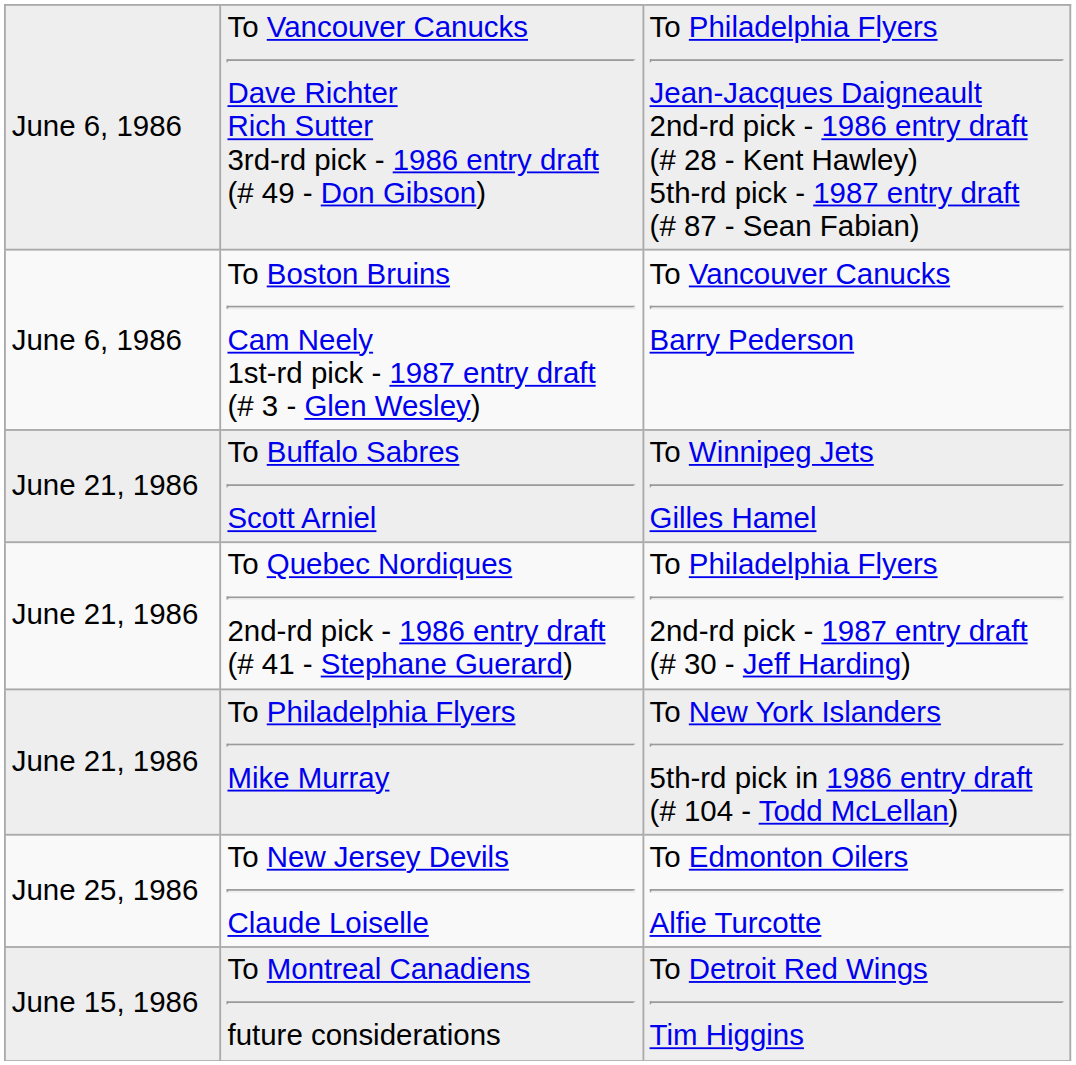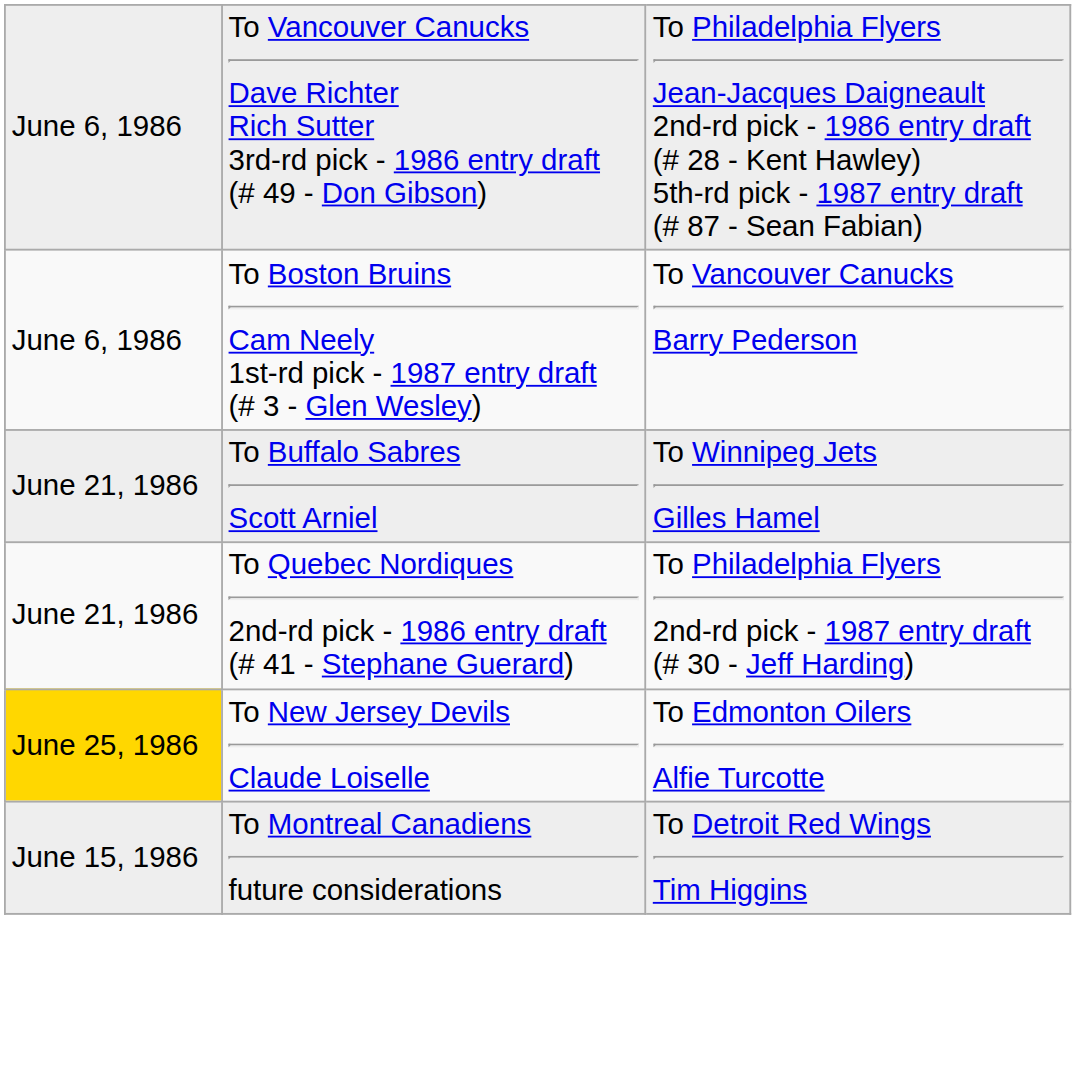- row: June 21, 1986 | To Philadelphia Flyers Mike Murray | To New York Islanders 5th-rd pick in 1986 entry draft (# 104 - Todd McLellan)
To New Jersey Devils Claude Loiselle | column 1: no background -> gold background
